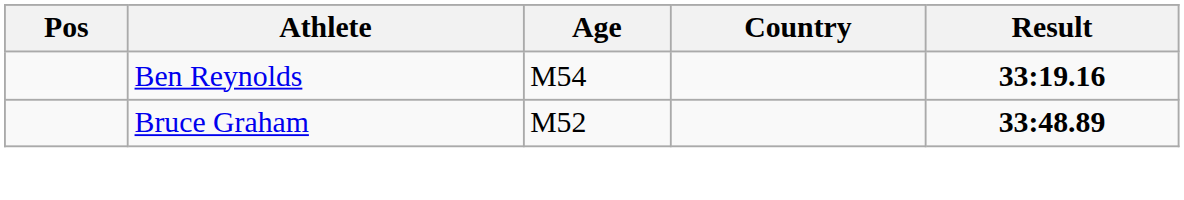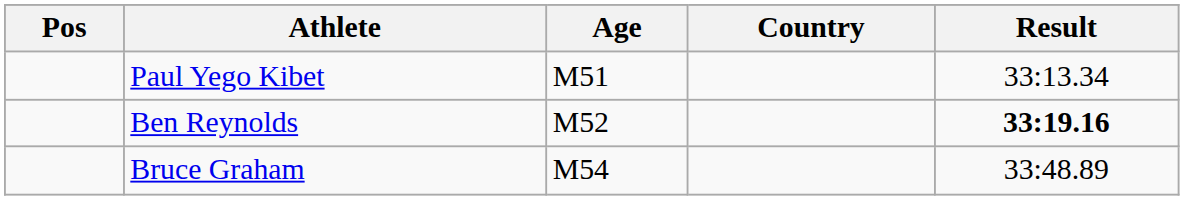+ row: Paul Yego Kibet | M51 | 33:13.34
Ben Reynolds | Age: M54 -> M52
Bruce Graham | Age: M52 -> M54
Bruce Graham | Result: bold -> normal
